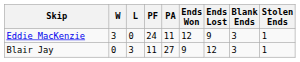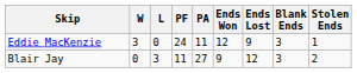Blair Jay | Stolen Ends: 1 -> 2
